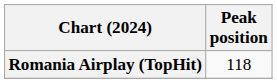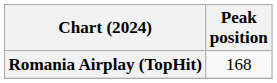Romania Airplay (TopHit) | Peak position: 118 -> 168
